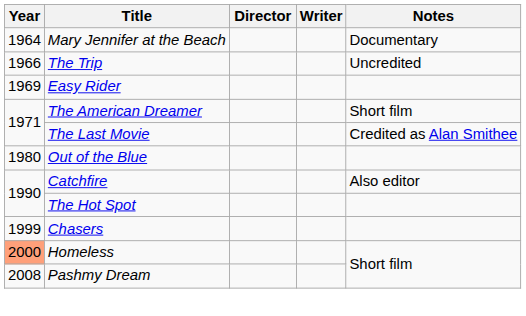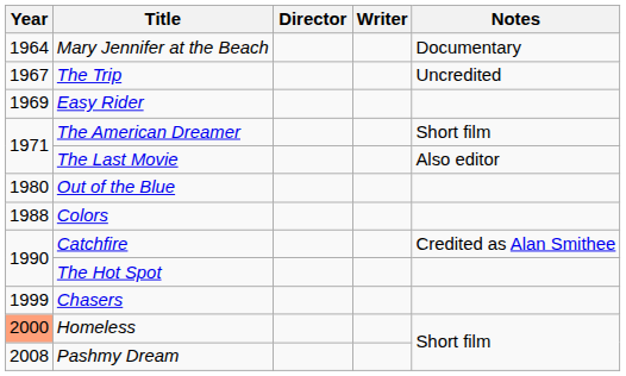The Trip | Year: 1966 -> 1967
The Last Movie | Notes: Credited as Alan Smithee -> Also editor
+ row: 1988 | Colors
Catchfire | Notes: Also editor -> Credited as Alan Smithee
